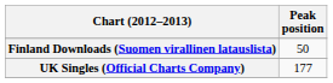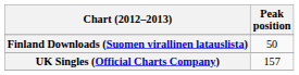UK Singles (Official Charts Company) | Peak position: 177 -> 157
